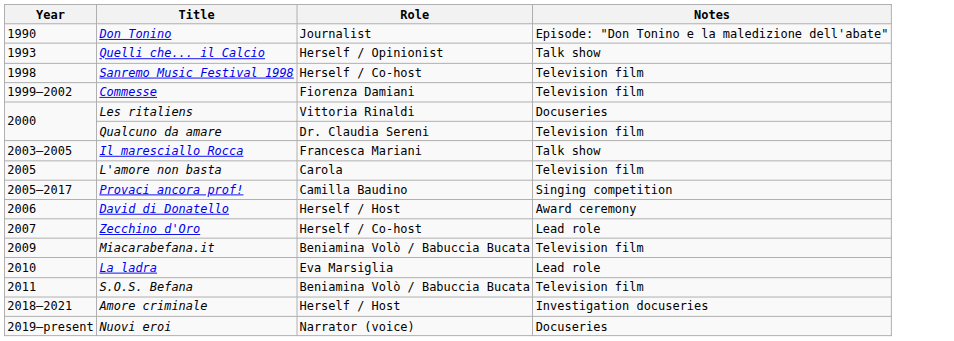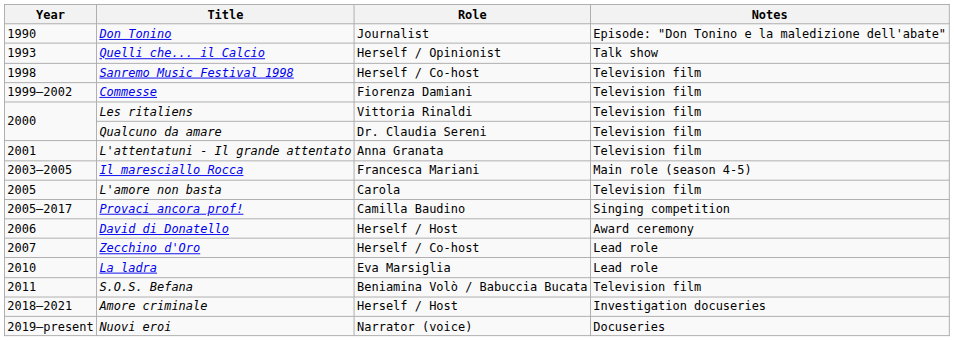Les ritaliens | Notes: Docuseries -> Television film
+ row: 2001 | L'attentatuni - Il grande attentato | Anna Granata | Television film
Il maresciallo Rocca | Notes: Talk show -> Main role (season 4-5)
- row: 2009 | Miacarabefana.it | Beniamina Volò / Babuccia Bucata | Television film
